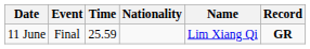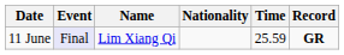columns swapped: Name <-> Time
11 June | Event: no background -> lavender background
